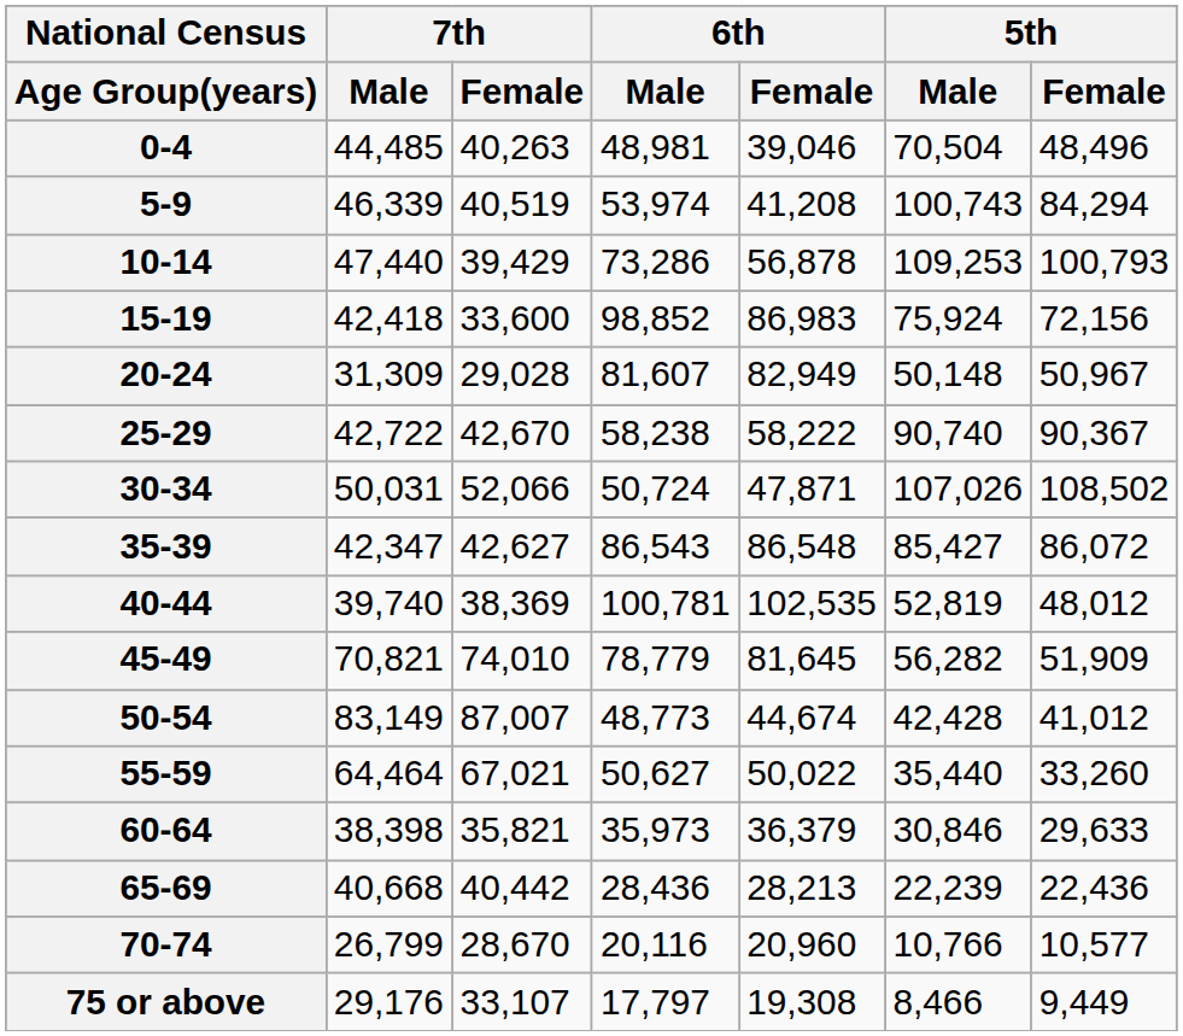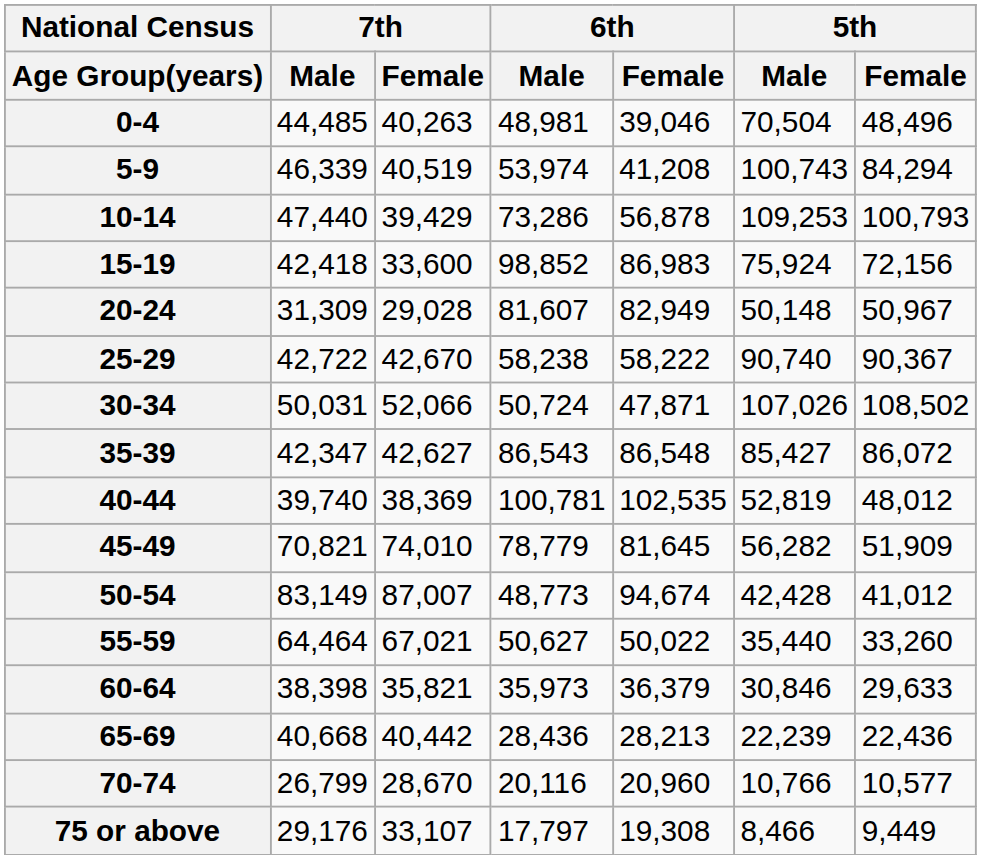50-54 | 6th / Female: 44,674 -> 94,674
